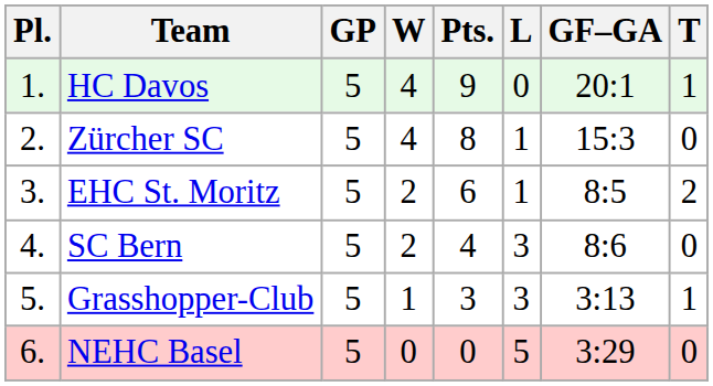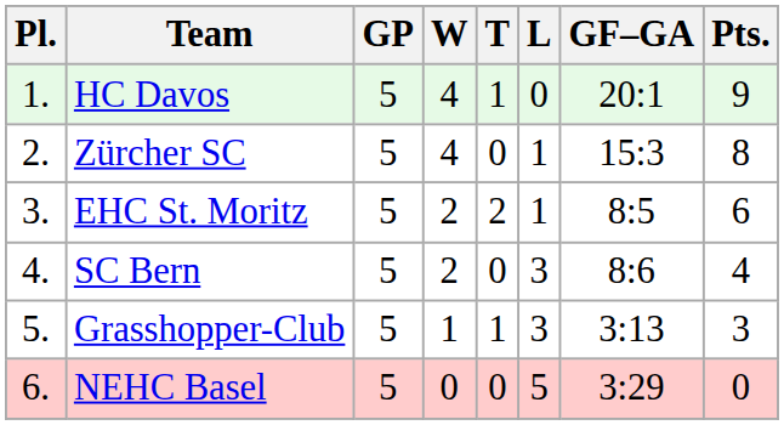columns swapped: T <-> Pts.
